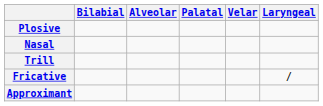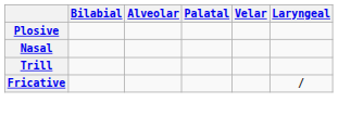- row: Approximant
